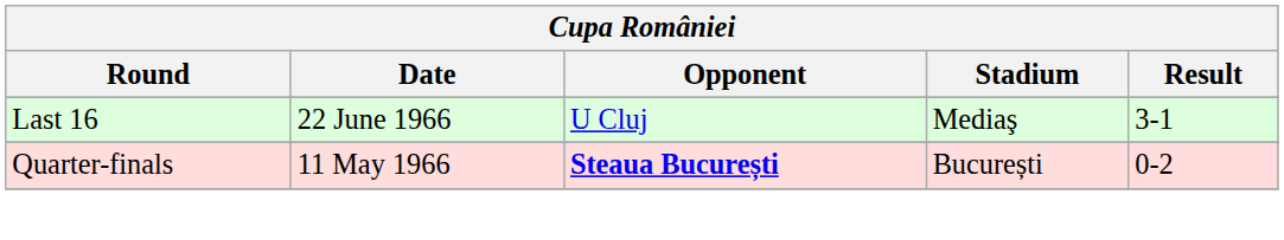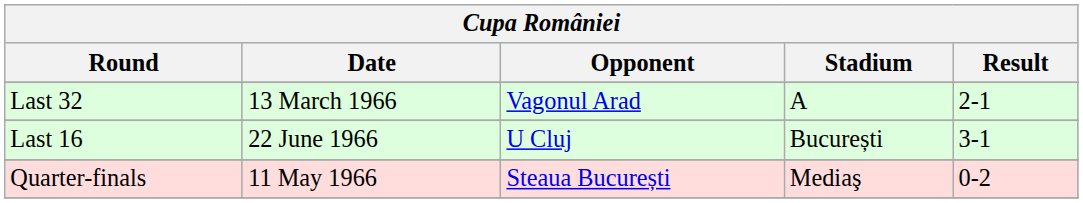+ row: Last 32 | 13 March 1966 | Vagonul Arad | A | 2-1
Last 16 | Stadium: Mediaş -> București
Quarter-finals | Opponent: bold -> normal
Quarter-finals | Stadium: București -> Mediaş
